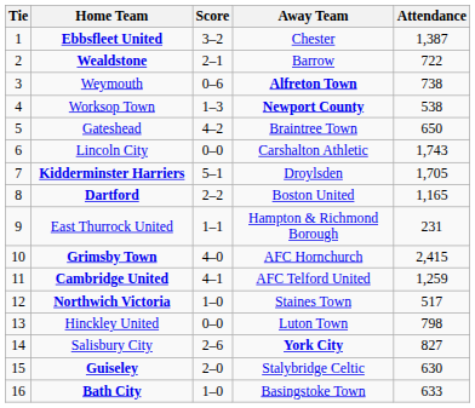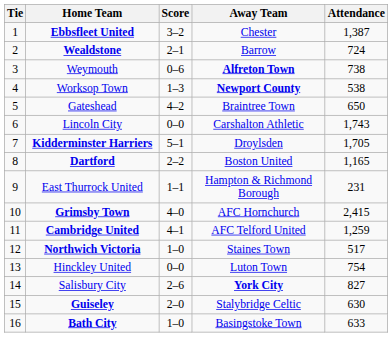Wealdstone | Attendance: 722 -> 724
Hinckley United | Attendance: 798 -> 754
